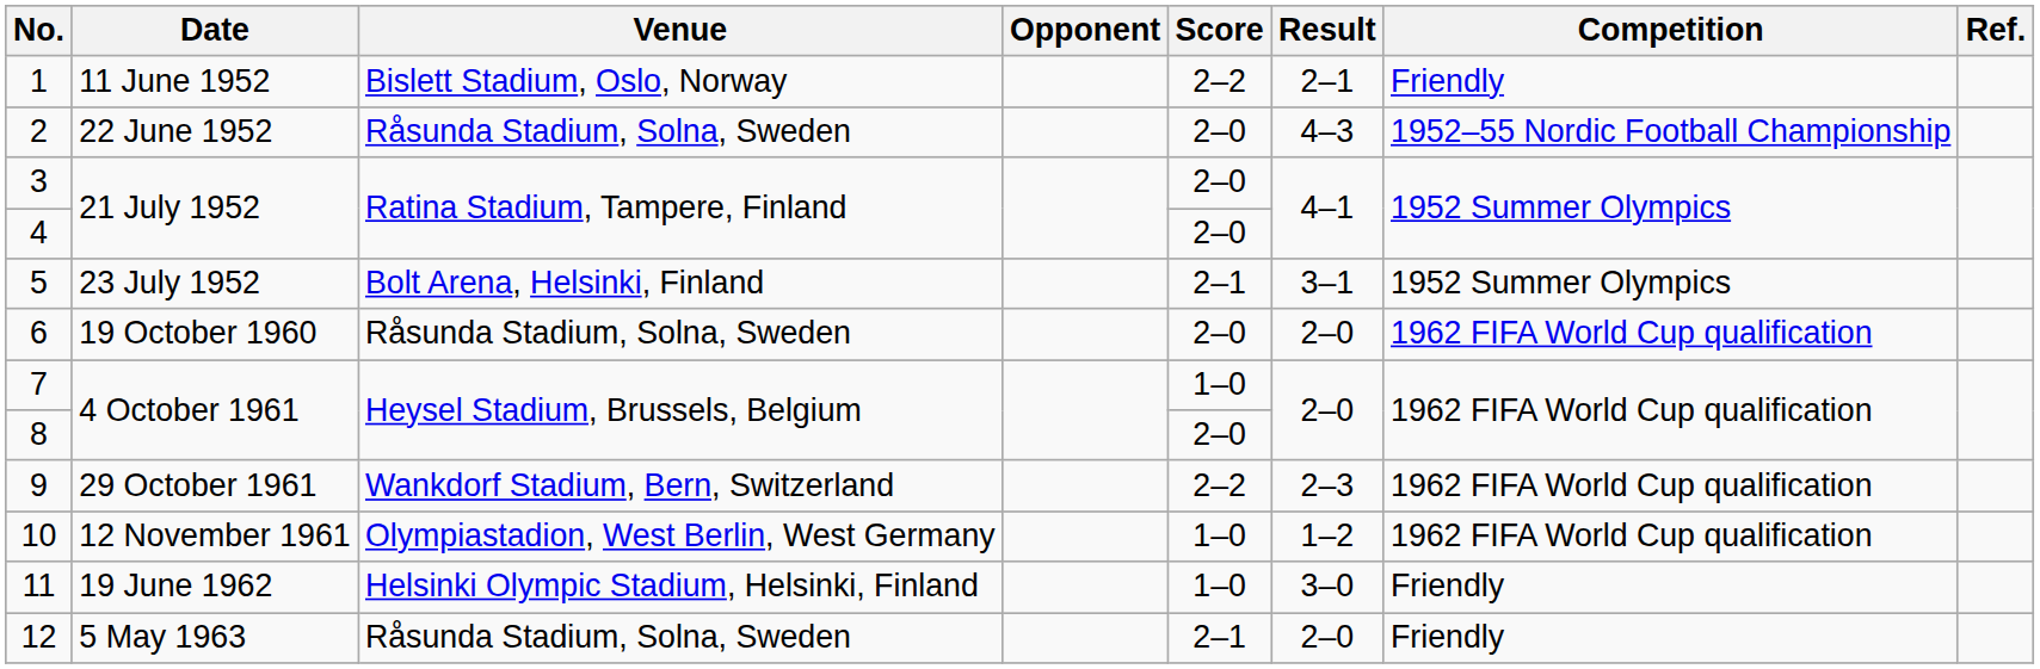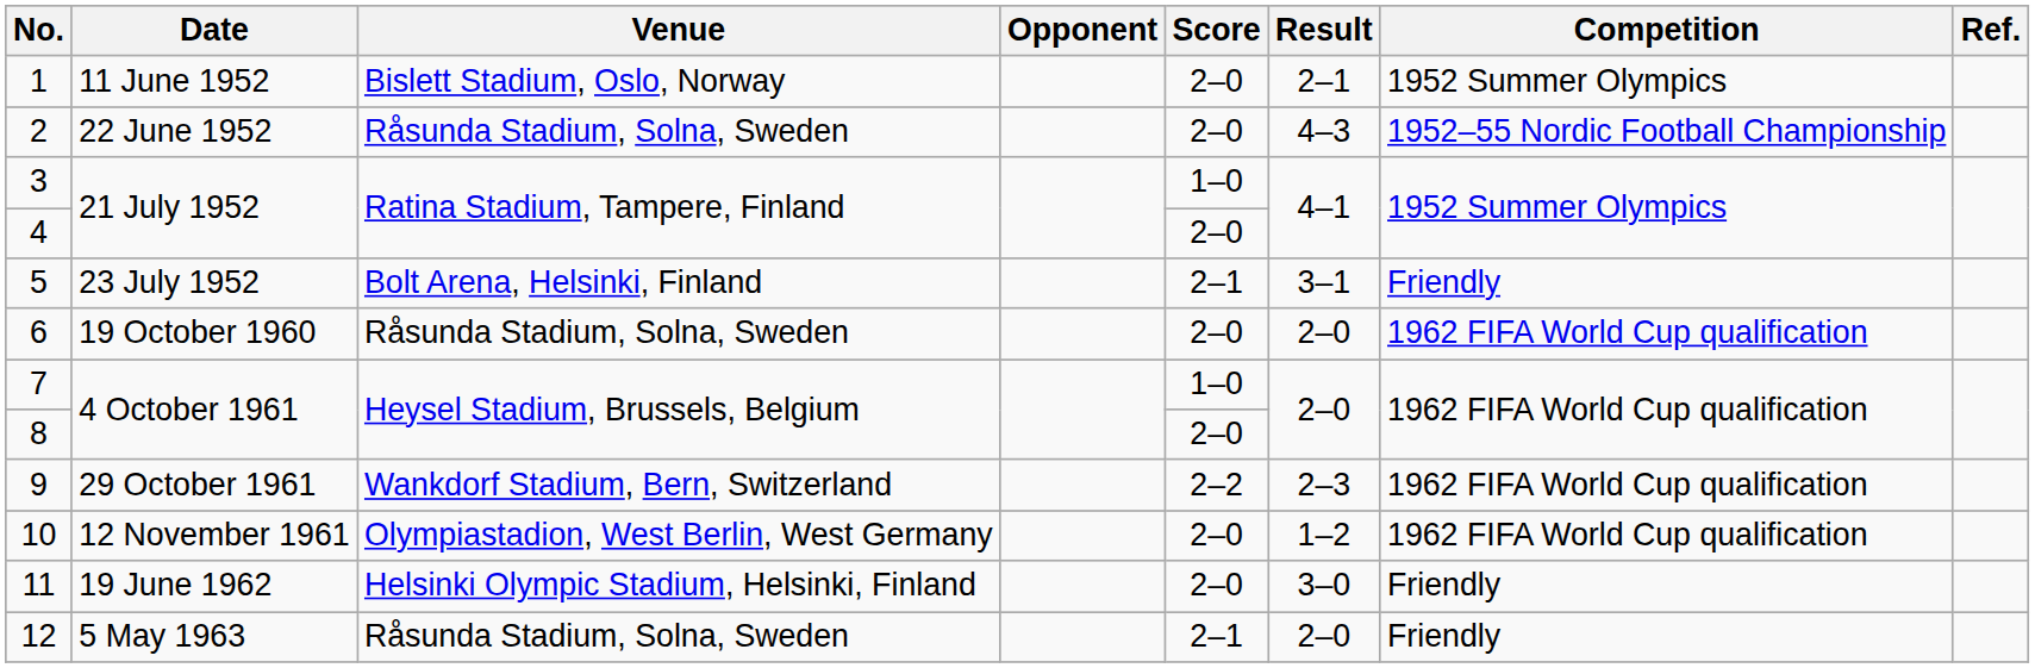1 | Score: 2–2 -> 2–0
1 | Competition: Friendly -> 1952 Summer Olympics
3 | Score: 2–0 -> 1–0
5 | Competition: 1952 Summer Olympics -> Friendly
10 | Score: 1–0 -> 2–0
11 | Score: 1–0 -> 2–0
